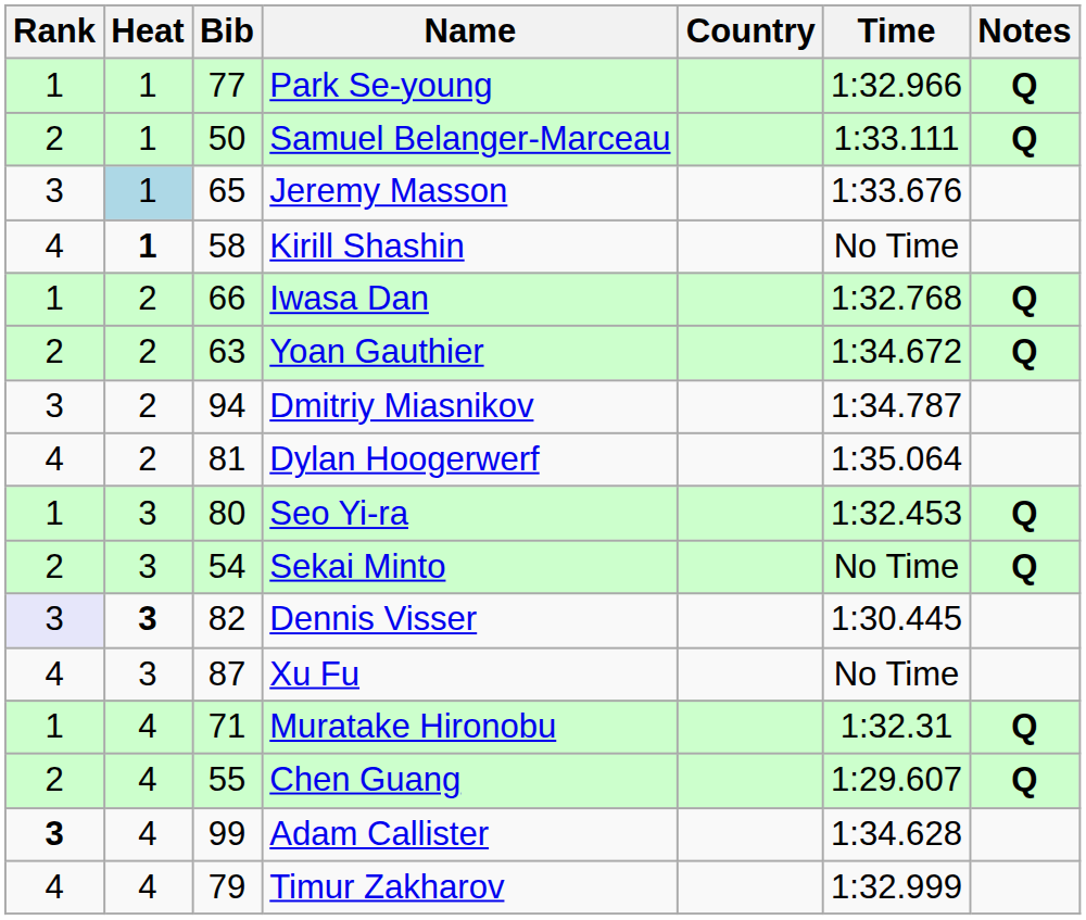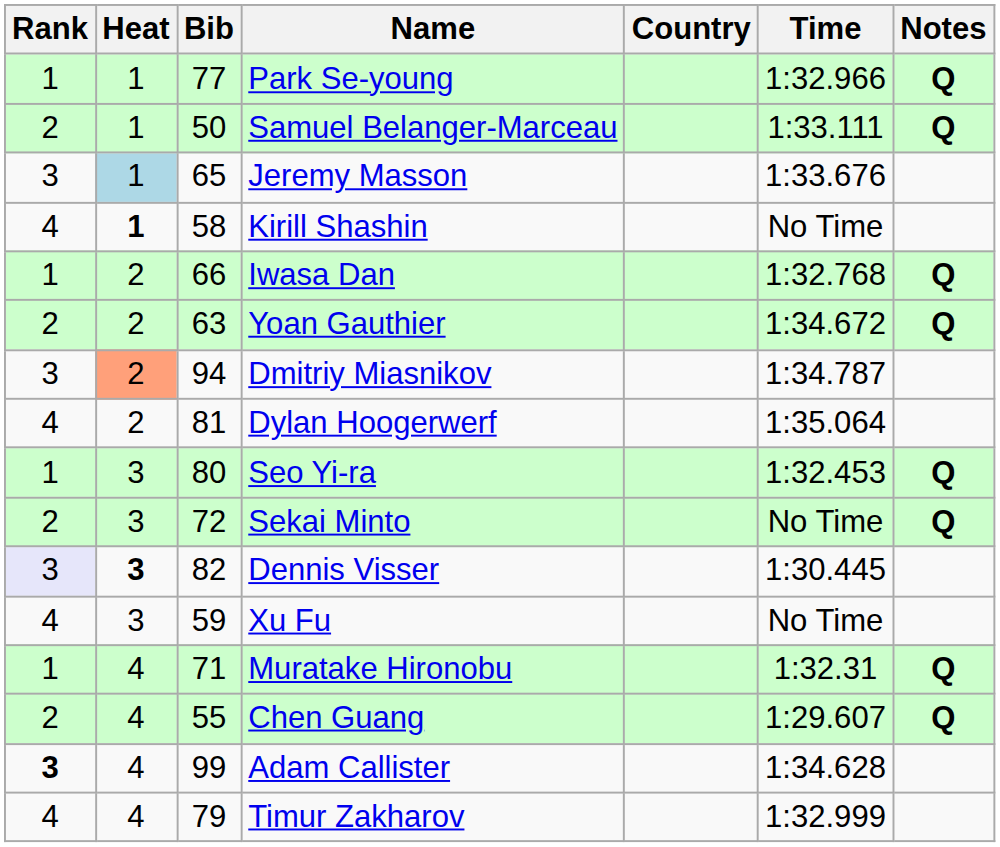Dmitriy Miasnikov | Heat: no background -> lightsalmon background
Sekai Minto | Bib: 54 -> 72
Xu Fu | Bib: 87 -> 59
